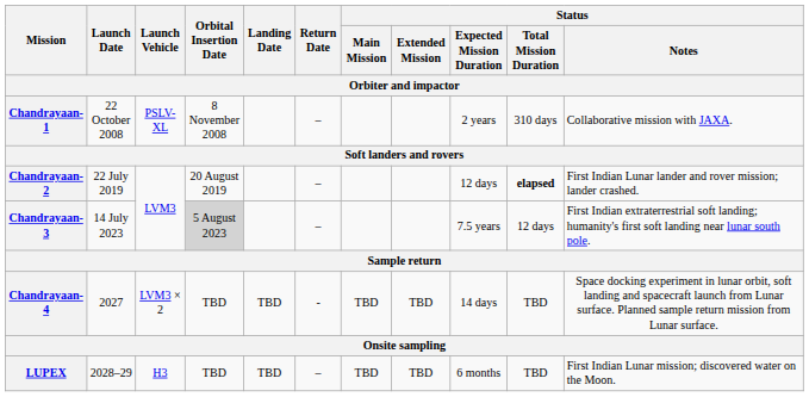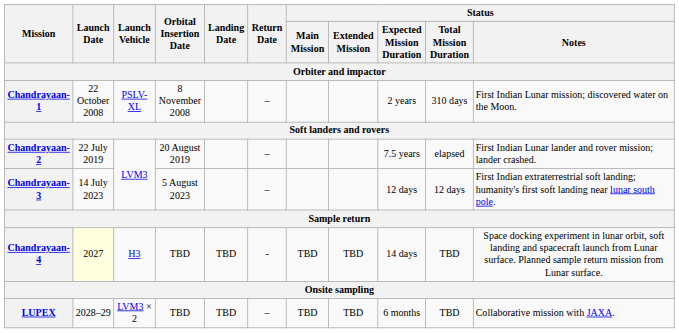Chandrayaan-1 | Status / Notes: Collaborative mission with JAXA. -> First Indian Lunar mission; discovered water on the Moon.
Chandrayaan-2 | Status / Expected Mission Duration: 12 days -> 7.5 years
Chandrayaan-2 | Status / Total Mission Duration: bold -> normal
Chandrayaan-3 | Orbital Insertion Date: lightgrey background -> no background
Chandrayaan-3 | Status / Expected Mission Duration: 7.5 years -> 12 days
Chandrayaan-4 | Launch Date: no background -> lightyellow background
Chandrayaan-4 | Launch Vehicle: LVM3 × 2 -> H3
LUPEX | Launch Vehicle: H3 -> LVM3 × 2
LUPEX | Status / Notes: First Indian Lunar mission; discovered water on the Moon. -> Collaborative mission with JAXA.
